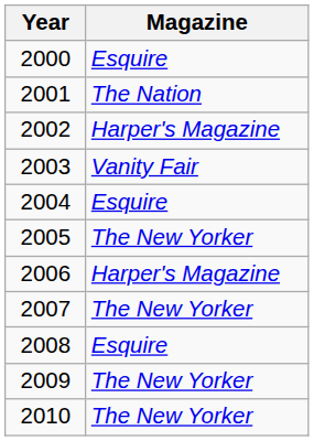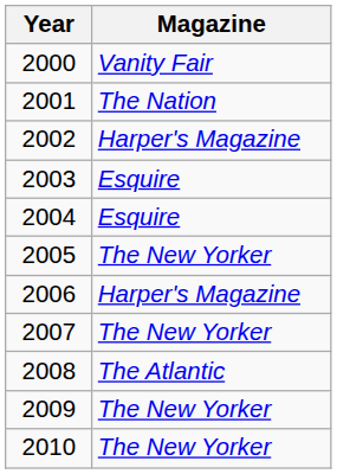2000 | Magazine: Esquire -> Vanity Fair
2003 | Magazine: Vanity Fair -> Esquire
2008 | Magazine: Esquire -> The Atlantic
